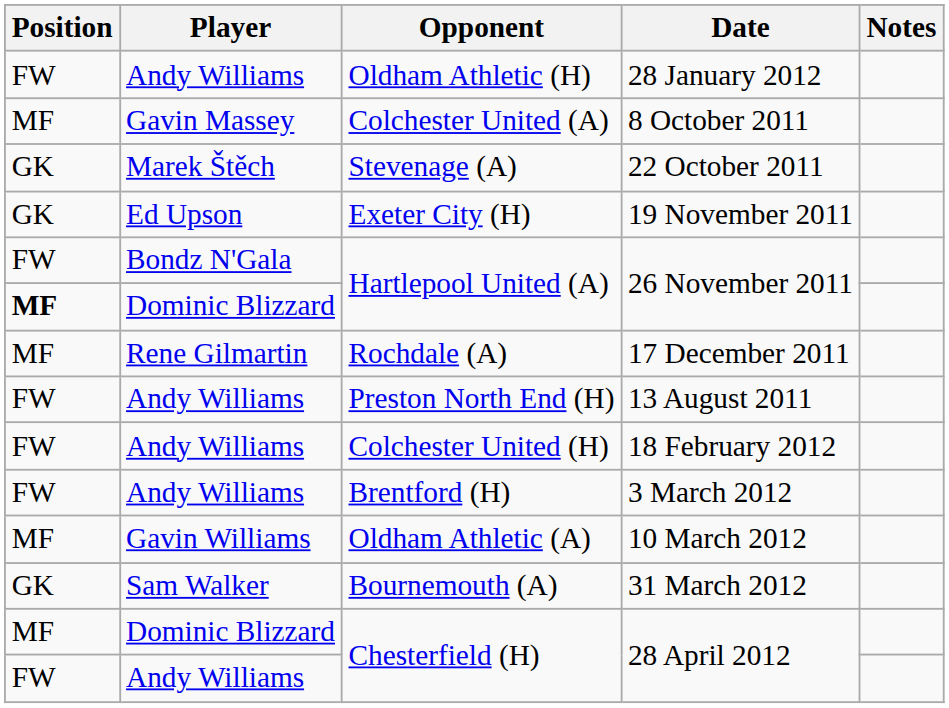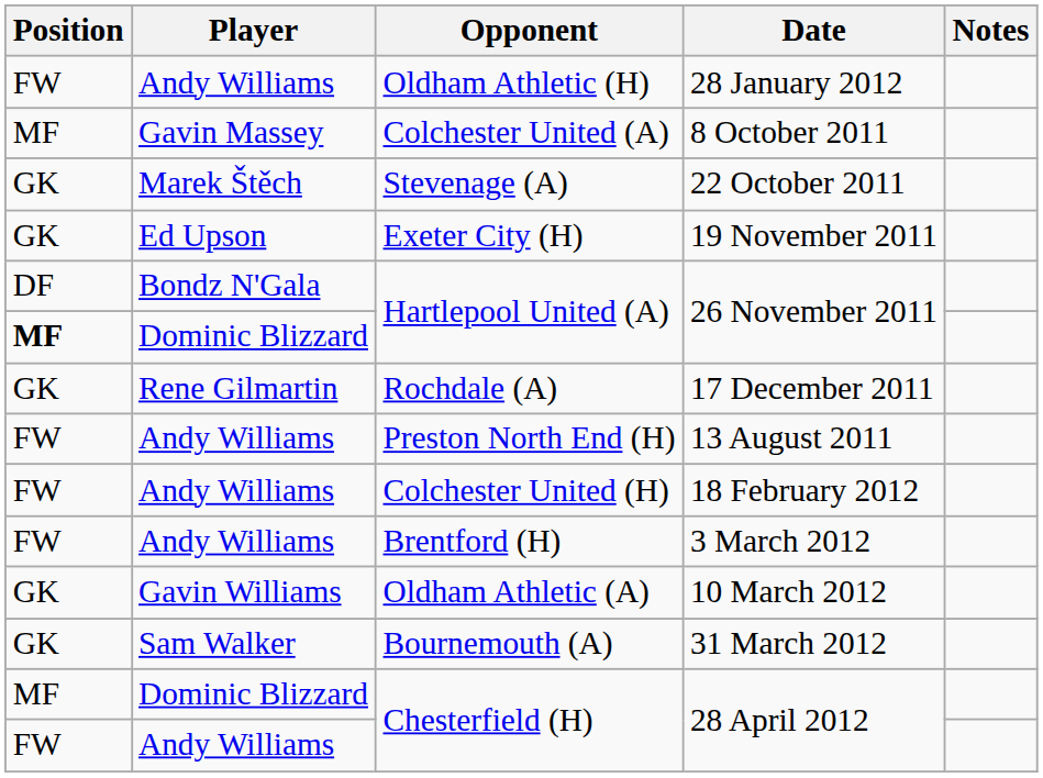Bondz N'Gala / Hartlepool United (A) | Position: FW -> DF
Rochdale (A) | Position: MF -> GK
Oldham Athletic (A) | Position: MF -> GK
